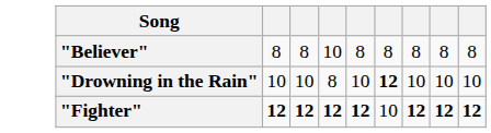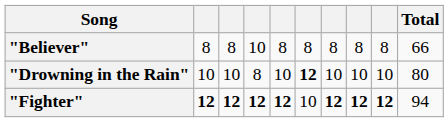+ column: Total | 66 | 80 | 94
